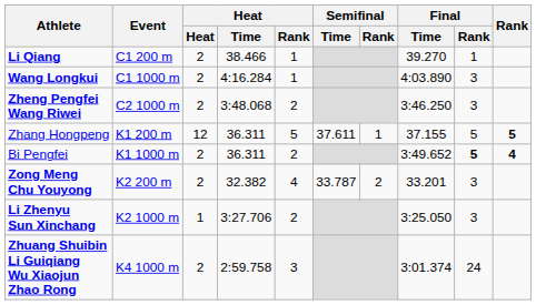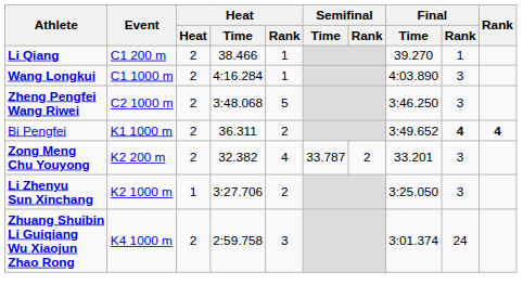Zheng Pengfei Wang Riwei | Heat / Rank: 2 -> 5
- row: Zhang Hongpeng | K1 200 m | 12 | 36.311 | 5 | 37.611 | 1 | 37.155 | 5 | 5
Bi Pengfei | Final / Rank: 5 -> 4
